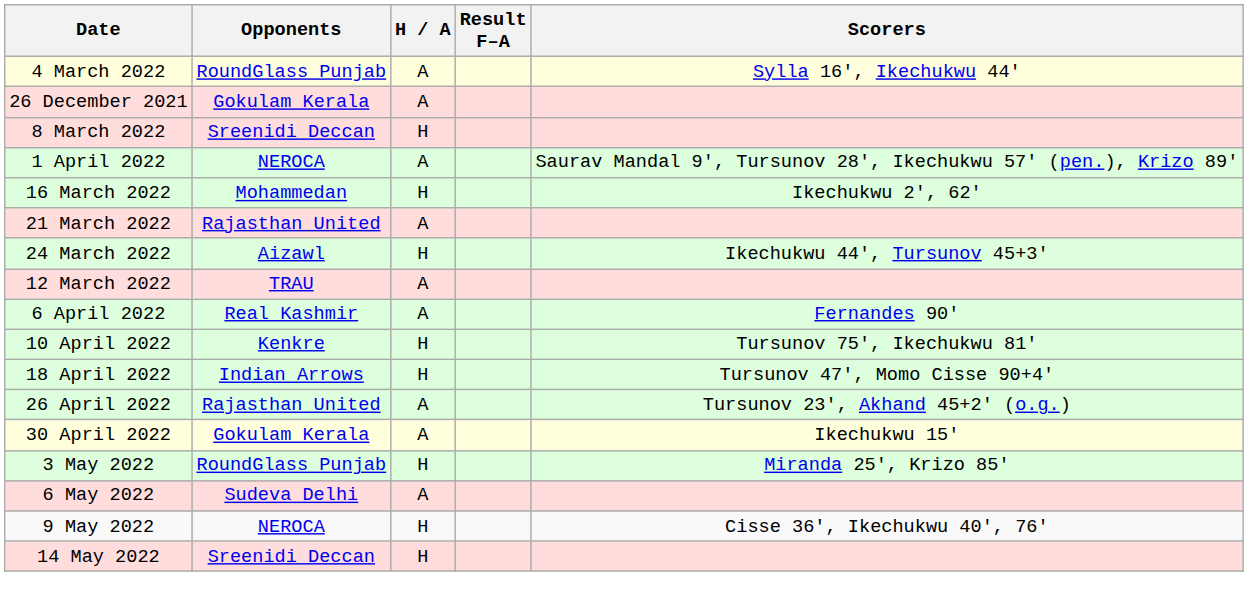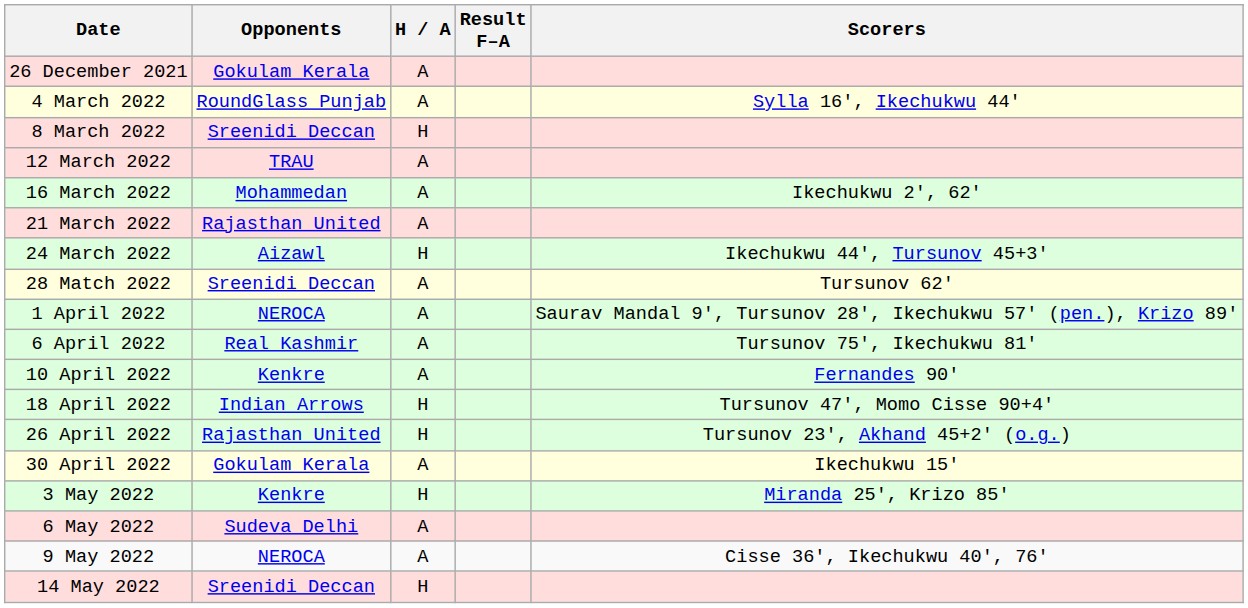rows swapped: 26 December 2021 <-> 4 March 2022
rows swapped: 12 March 2022 <-> 1 April 2022
16 March 2022 | H / A: H -> A
+ row: 28 Match 2022 | Sreenidi Deccan | A | Tursunov 62'
6 April 2022 | Scorers: Fernandes 90' -> Tursunov 75', Ikechukwu 81'
10 April 2022 | H / A: H -> A
10 April 2022 | Scorers: Tursunov 75', Ikechukwu 81' -> Fernandes 90'
26 April 2022 | H / A: A -> H
3 May 2022 | Opponents: RoundGlass Punjab -> Kenkre
9 May 2022 | H / A: H -> A
